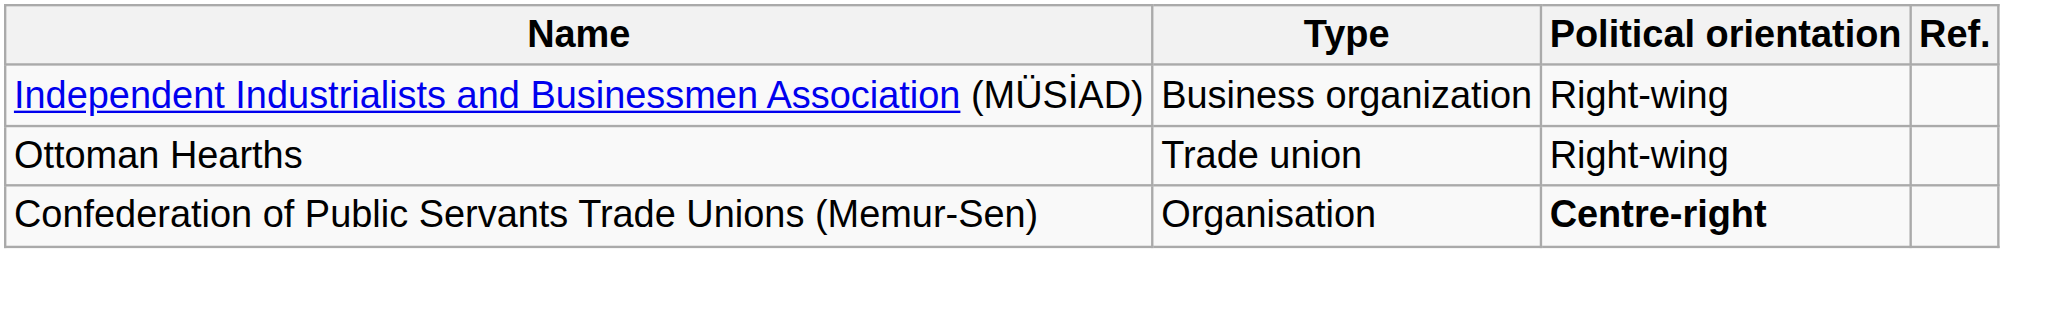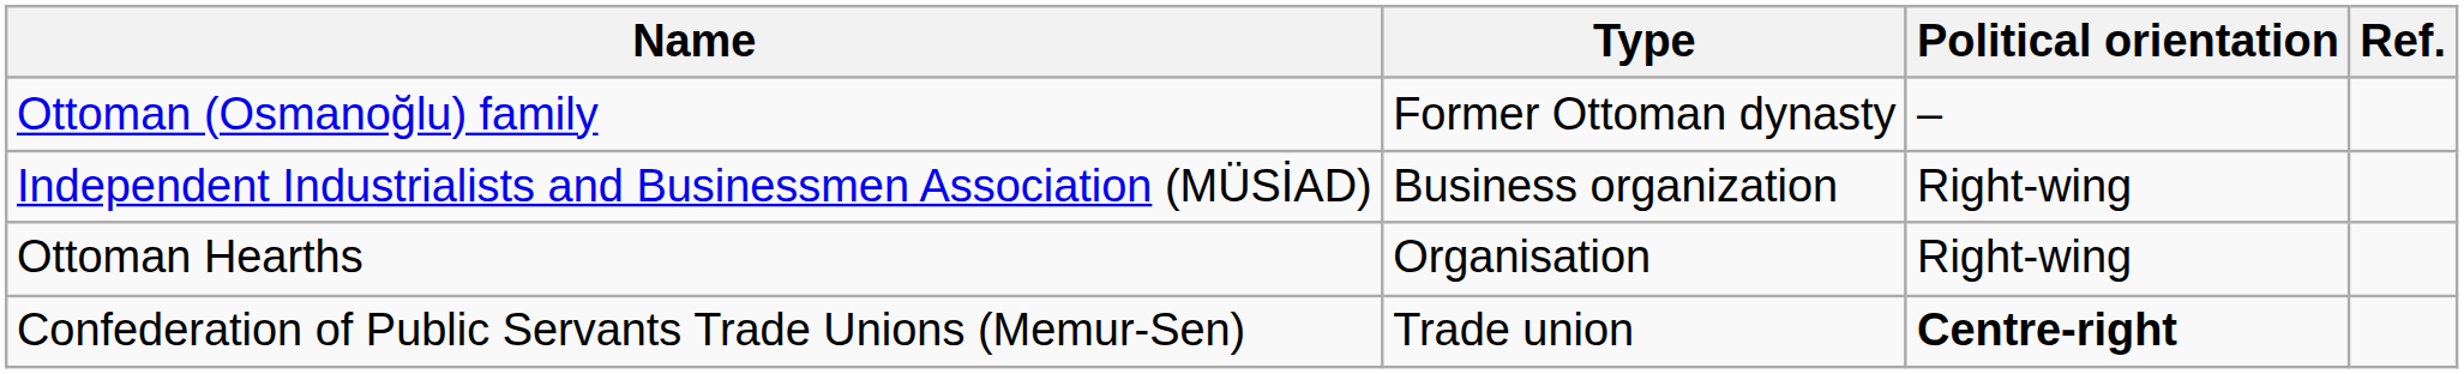+ row: Ottoman (Osmanoğlu) family | Former Ottoman dynasty | –
Ottoman Hearths | Type: Trade union -> Organisation
Confederation of Public Servants Trade Unions (Memur-Sen) | Type: Organisation -> Trade union
